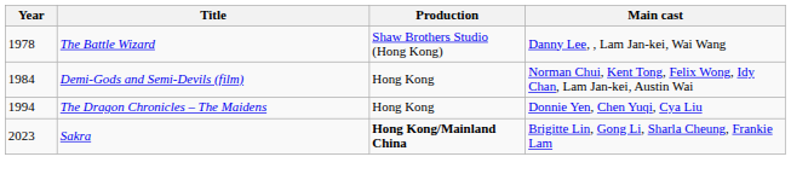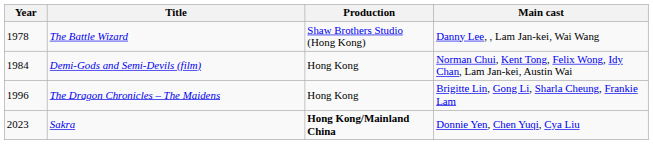The Dragon Chronicles – The Maidens | Year: 1994 -> 1996
The Dragon Chronicles – The Maidens | Main cast: Donnie Yen, Chen Yuqi, Cya Liu -> Brigitte Lin, Gong Li, Sharla Cheung, Frankie Lam
Sakra | Main cast: Brigitte Lin, Gong Li, Sharla Cheung, Frankie Lam -> Donnie Yen, Chen Yuqi, Cya Liu
